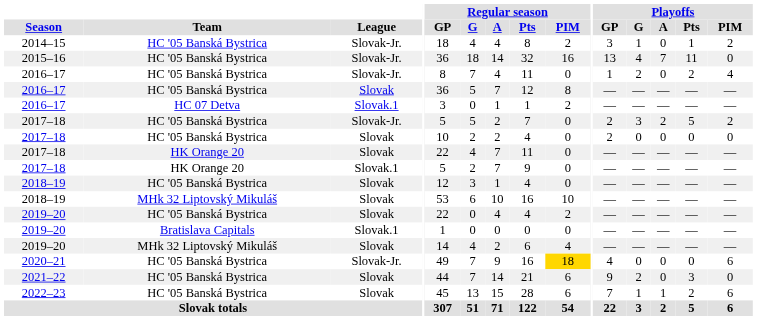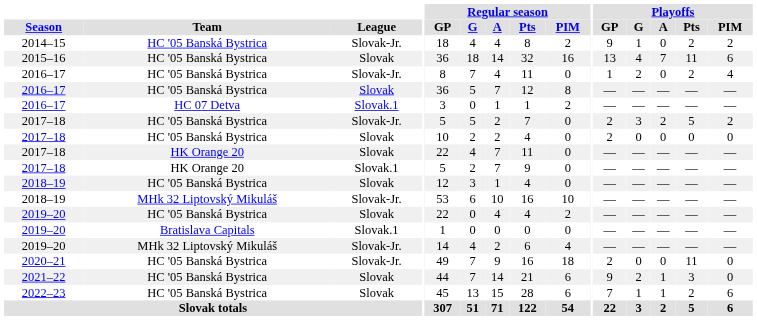2014–15 | Playoffs / GP: 3 -> 9
2014–15 | Playoffs / Pts: 1 -> 2
2015–16 | League: Slovak-Jr. -> Slovak
2015–16 | Playoffs / PIM: 0 -> 6
2018–19 / MHk 32 Liptovský Mikuláš | League: Slovak -> Slovak-Jr.
2019–20 / MHk 32 Liptovský Mikuláš | League: Slovak -> Slovak-Jr.
2020–21 | Regular season / PIM: gold background -> no background
2020–21 | Playoffs / GP: 4 -> 2
2020–21 | Playoffs / Pts: 0 -> 11
2020–21 | Playoffs / PIM: 6 -> 0
2021–22 | Playoffs / A: 0 -> 1
